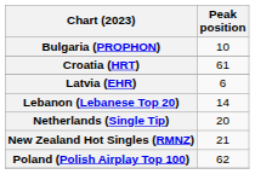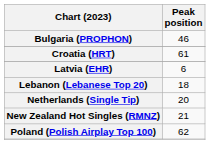Bulgaria (PROPHON) | Peak position: 10 -> 46
Lebanon (Lebanese Top 20) | Peak position: 14 -> 18
